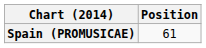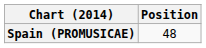Spain (PROMUSICAE) | Position: 61 -> 48
